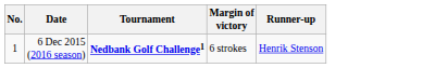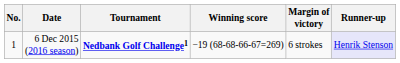+ column: Winning score | −19 (68-68-66-67=269)
6 Dec 2015 (2016 season) | Runner-up: no background -> lavender background
